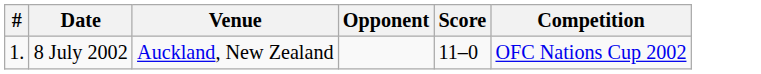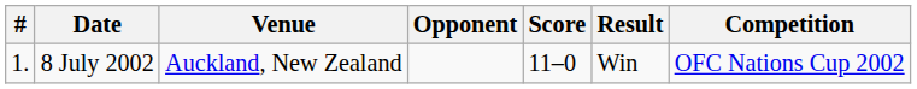+ column: Result | Win
